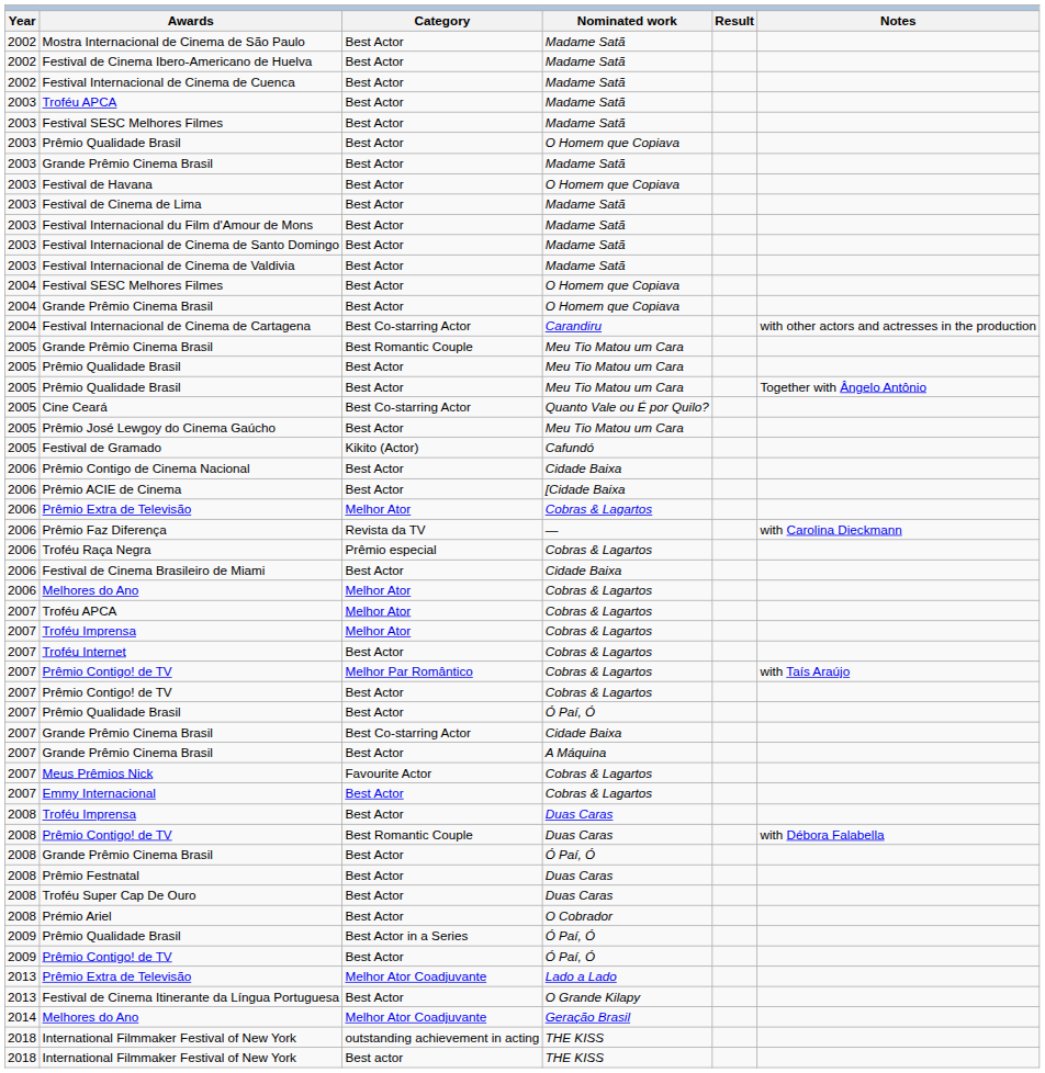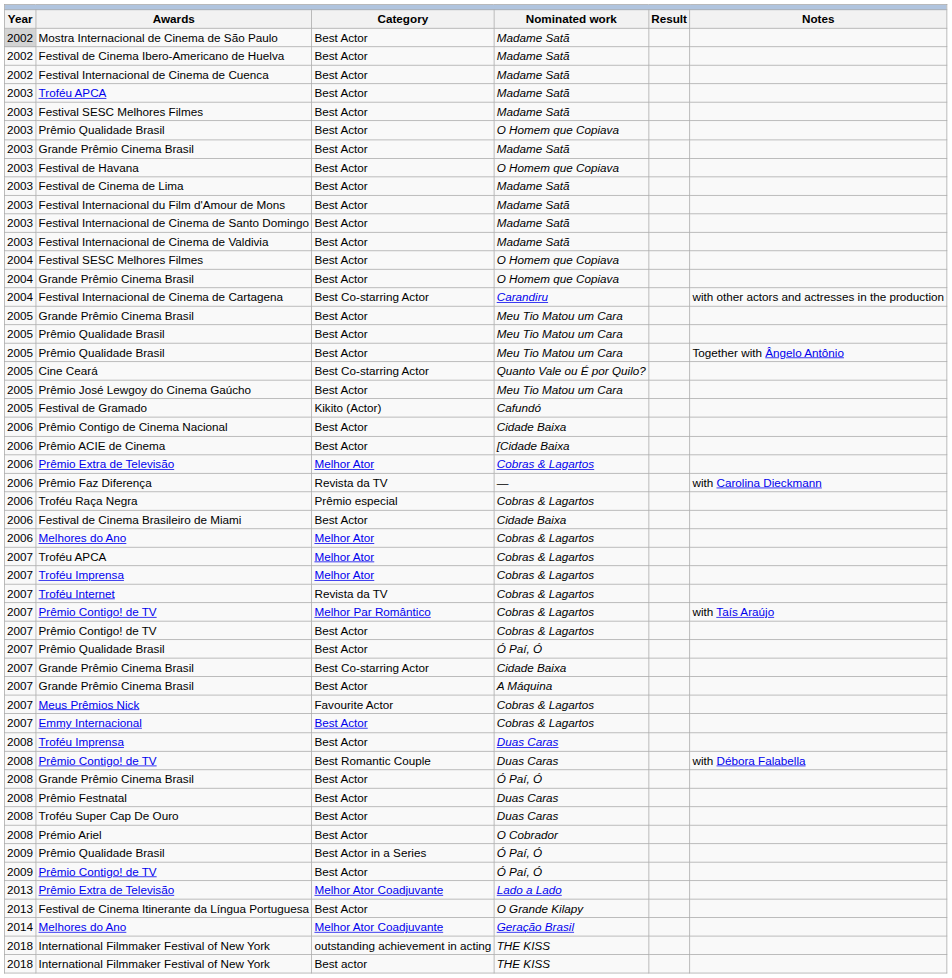Mostra Internacional de Cinema de São Paulo | Year: no background -> lightgrey background
Grande Prêmio Cinema Brasil / Meu Tio Matou um Cara | Category: Best Romantic Couple -> Best Actor
Troféu Internet | Category: Best Actor -> Revista da TV
